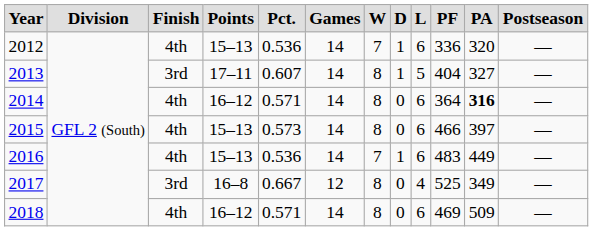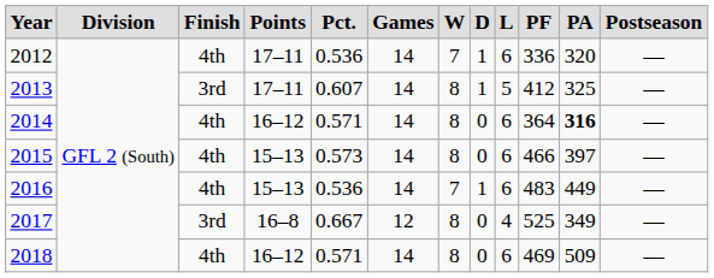2012 | column 4: 15–13 -> 17–11
2013 | column 10: 404 -> 412
2013 | column 11: 327 -> 325
